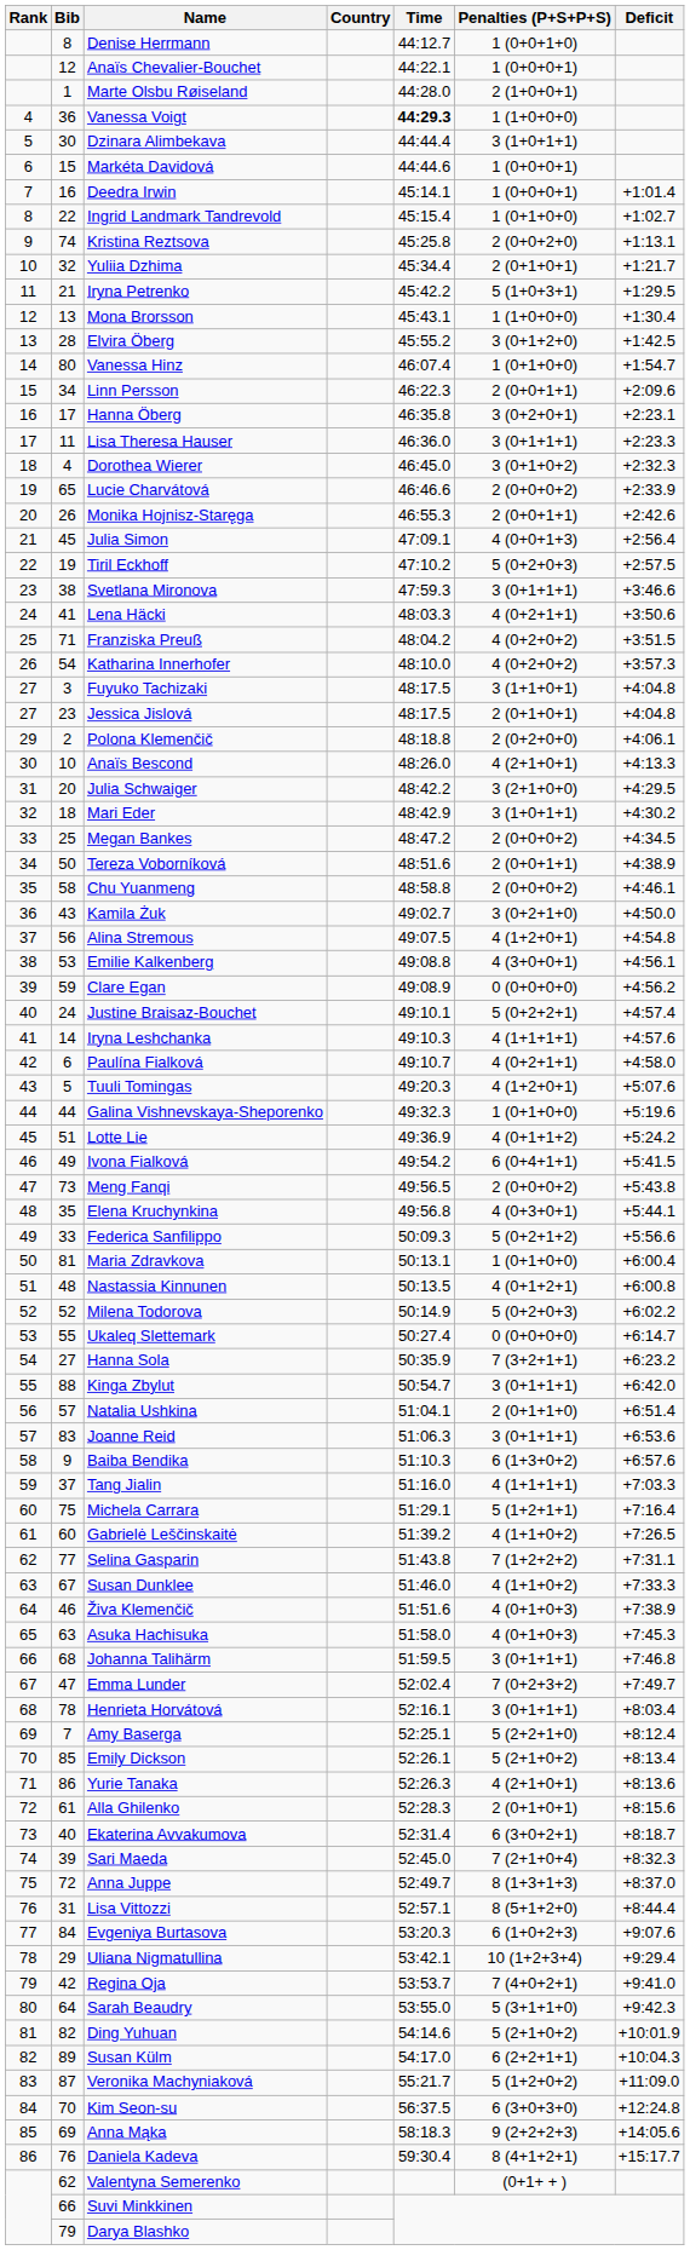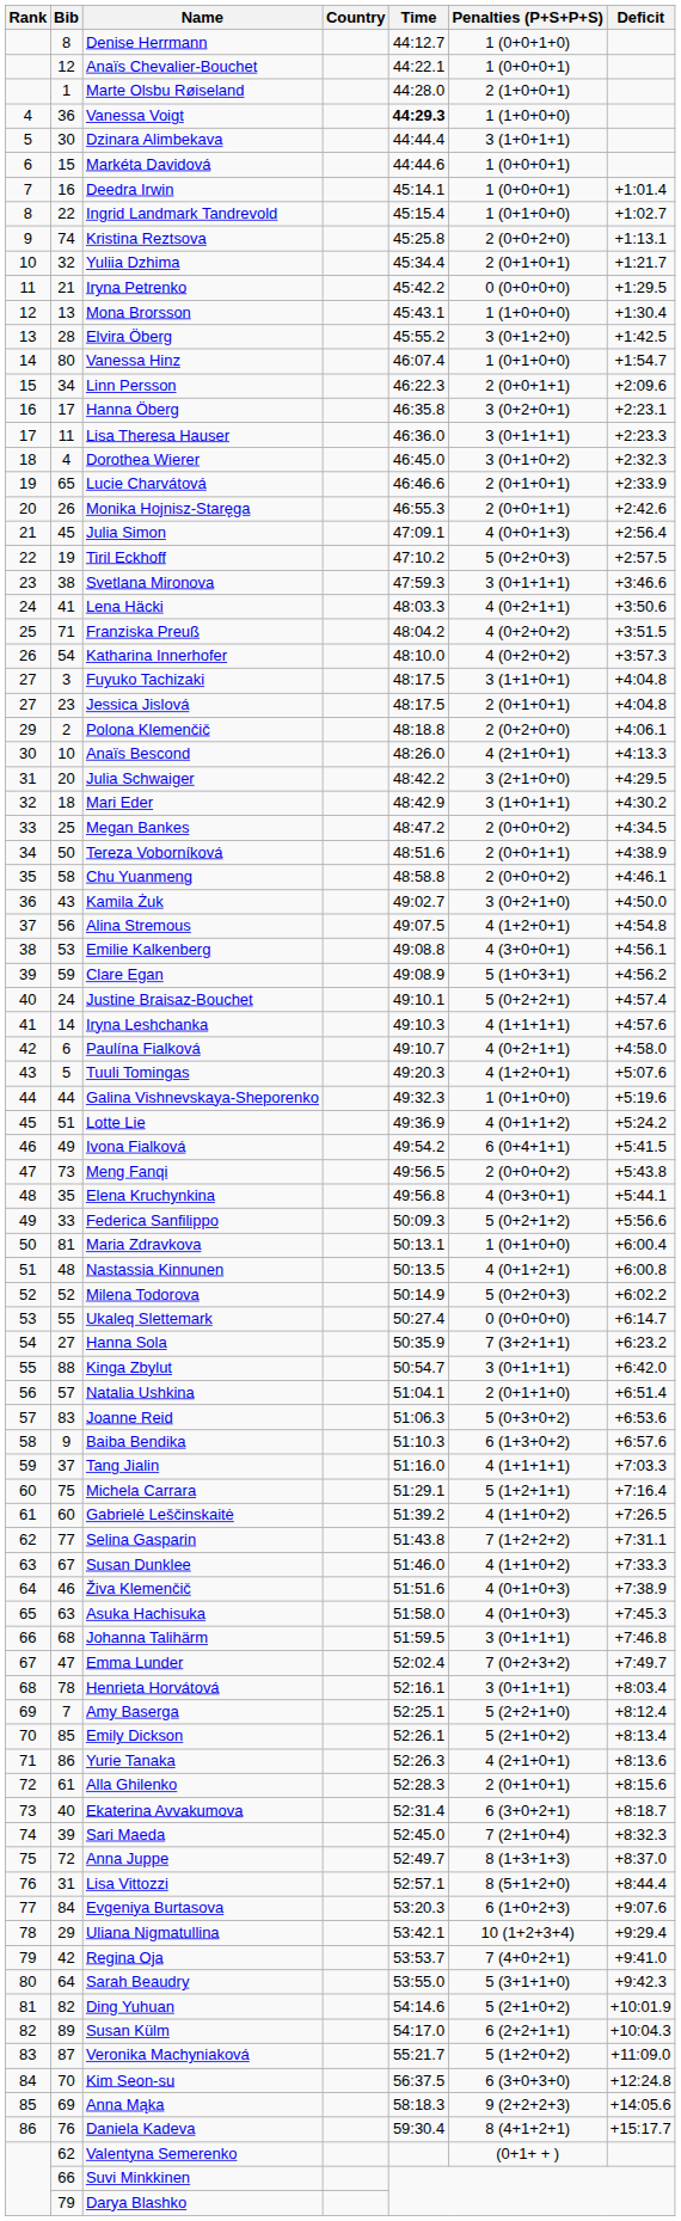Iryna Petrenko | Penalties (P+S+P+S): 5 (1+0+3+1) -> 0 (0+0+0+0)
Lucie Charvátová | Penalties (P+S+P+S): 2 (0+0+0+2) -> 2 (0+1+0+1)
Clare Egan | Penalties (P+S+P+S): 0 (0+0+0+0) -> 5 (1+0+3+1)
Joanne Reid | Penalties (P+S+P+S): 3 (0+1+1+1) -> 5 (0+3+0+2)
